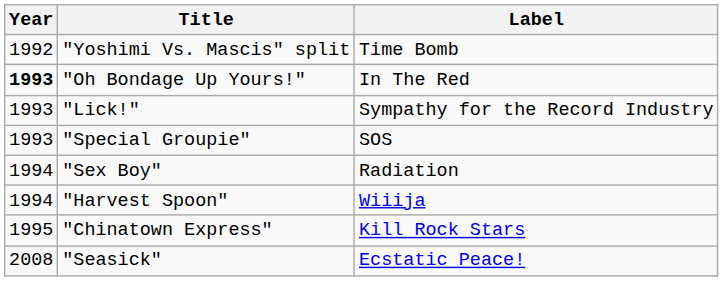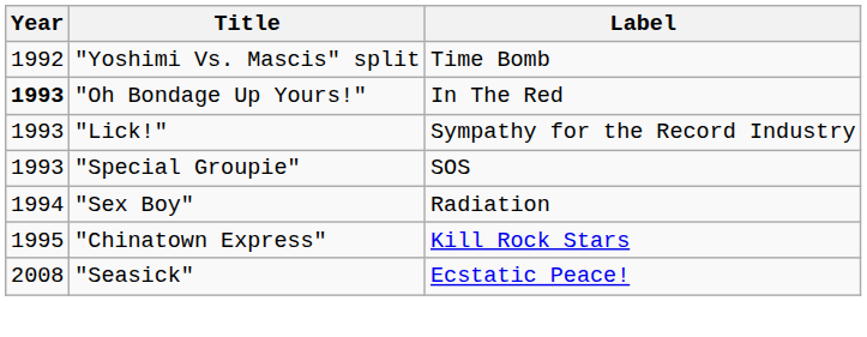- row: 1994 | "Harvest Spoon" | Wiiija
